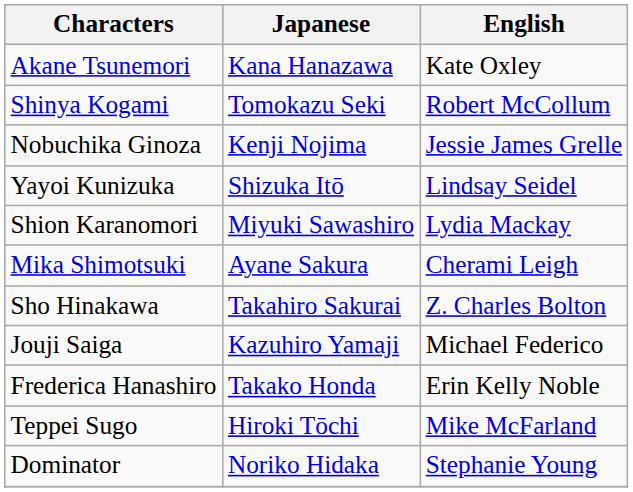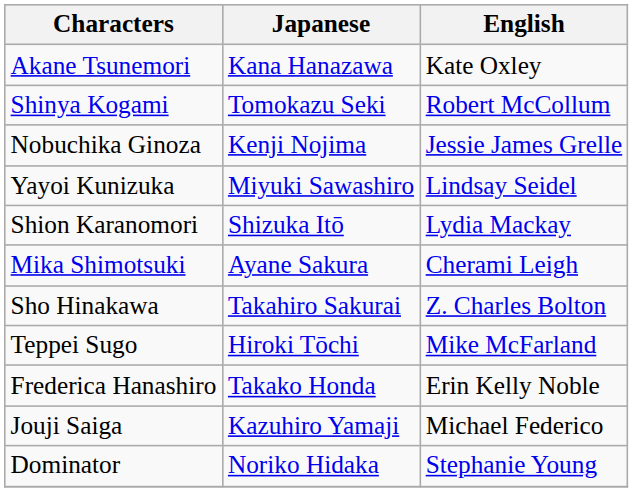Yayoi Kunizuka | Japanese: Shizuka Itō -> Miyuki Sawashiro
Shion Karanomori | Japanese: Miyuki Sawashiro -> Shizuka Itō
rows swapped: Teppei Sugo <-> Jouji Saiga
